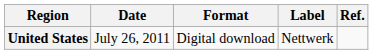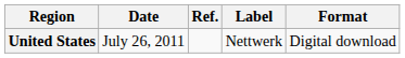columns swapped: Format <-> Ref.
